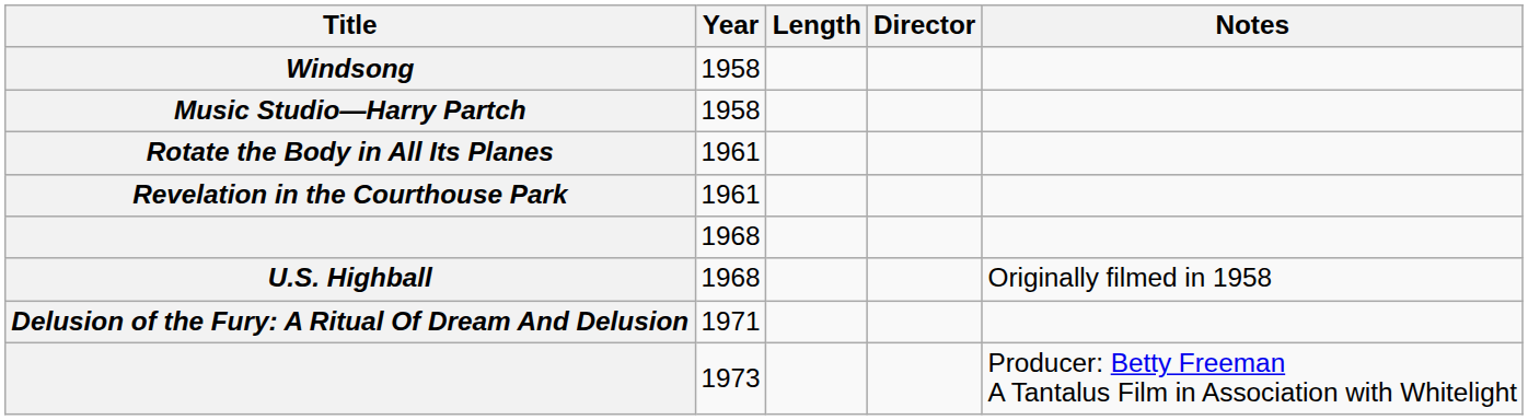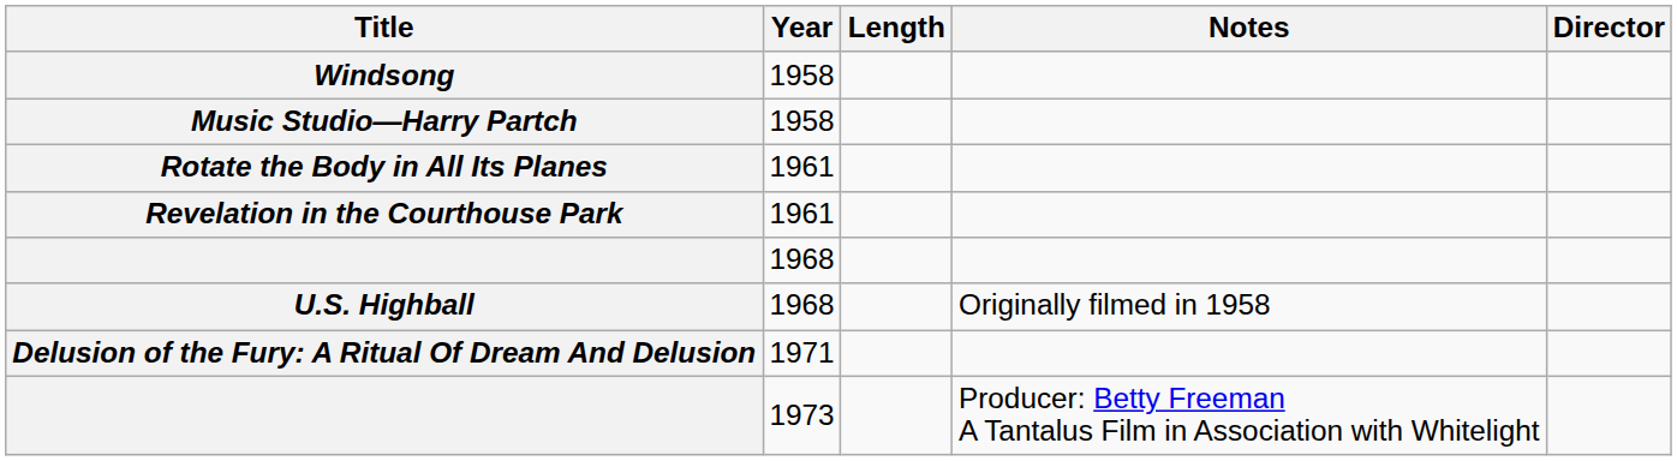columns swapped: Director <-> Notes
